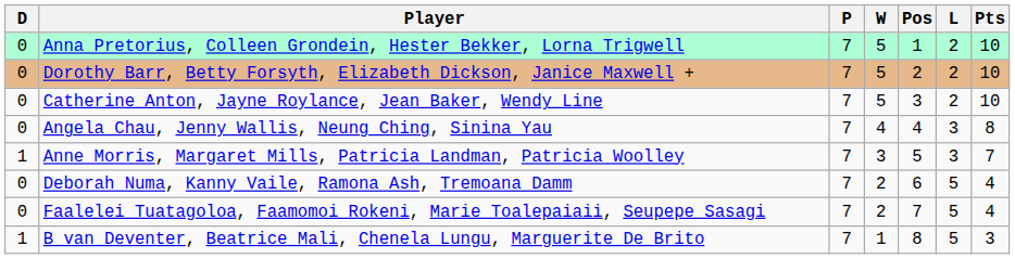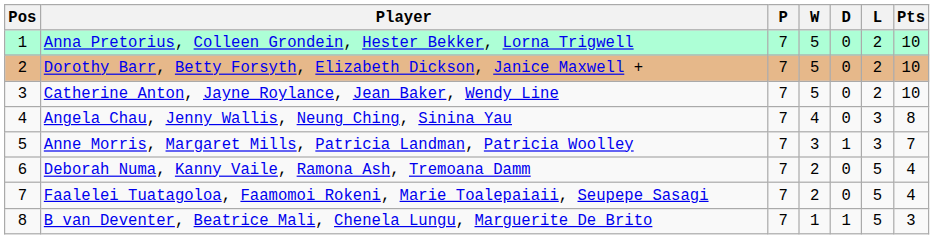columns swapped: Pos <-> D
